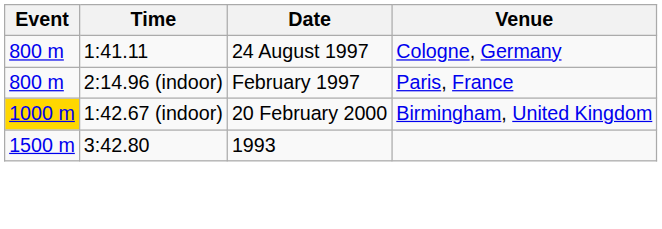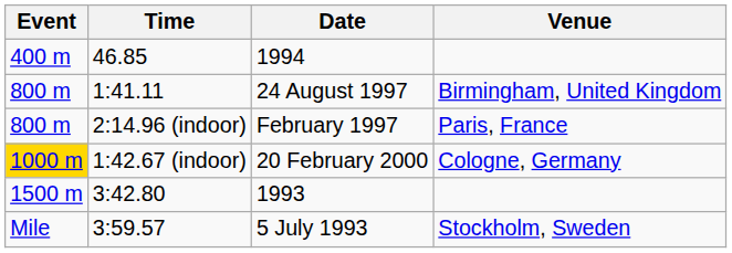+ row: 400 m | 46.85 | 1994
24 August 1997 | Venue: Cologne, Germany -> Birmingham, United Kingdom
20 February 2000 | Venue: Birmingham, United Kingdom -> Cologne, Germany
+ row: Mile | 3:59.57 | 5 July 1993 | Stockholm, Sweden
